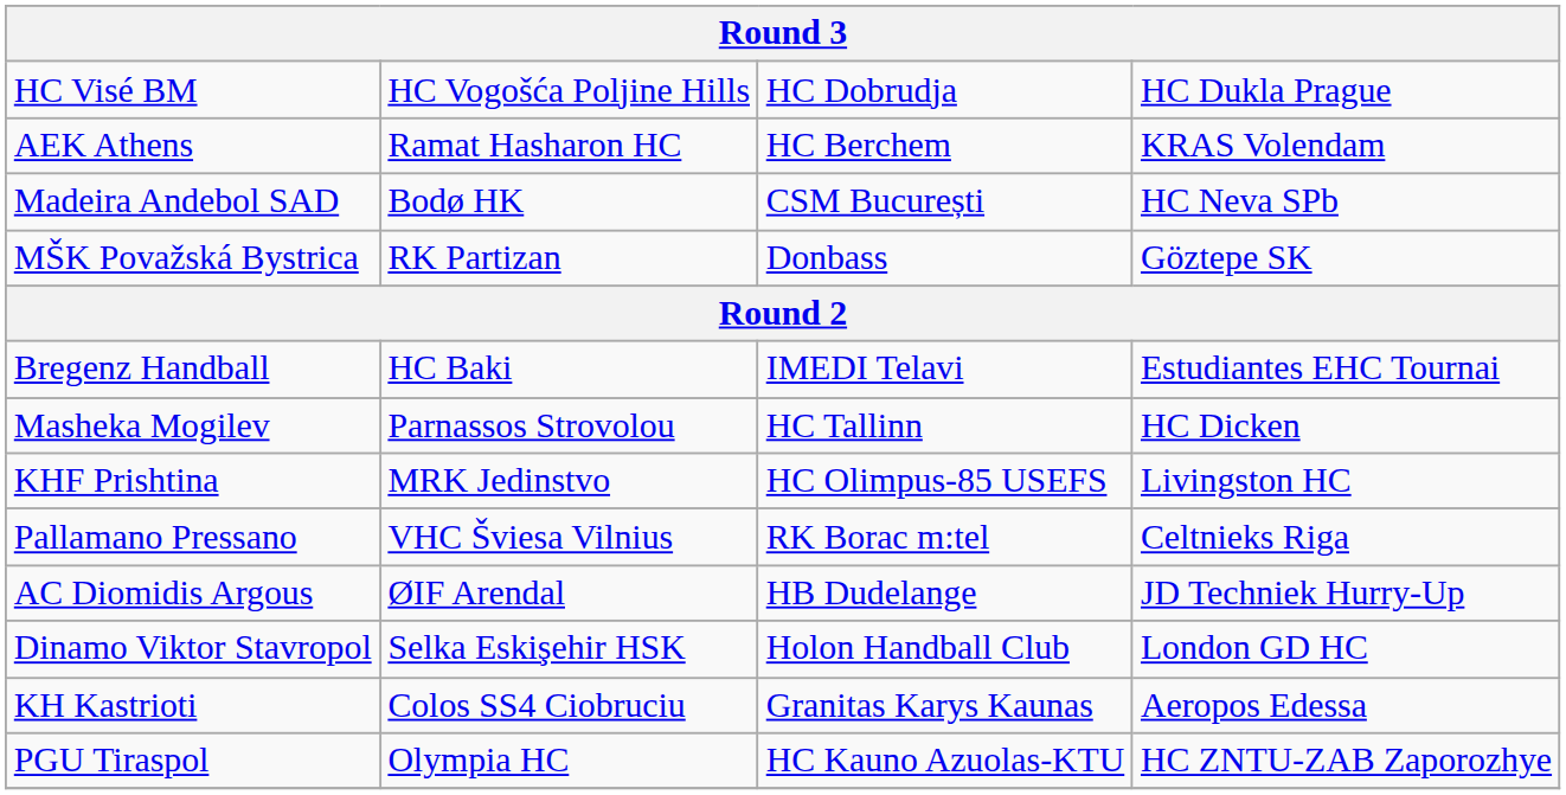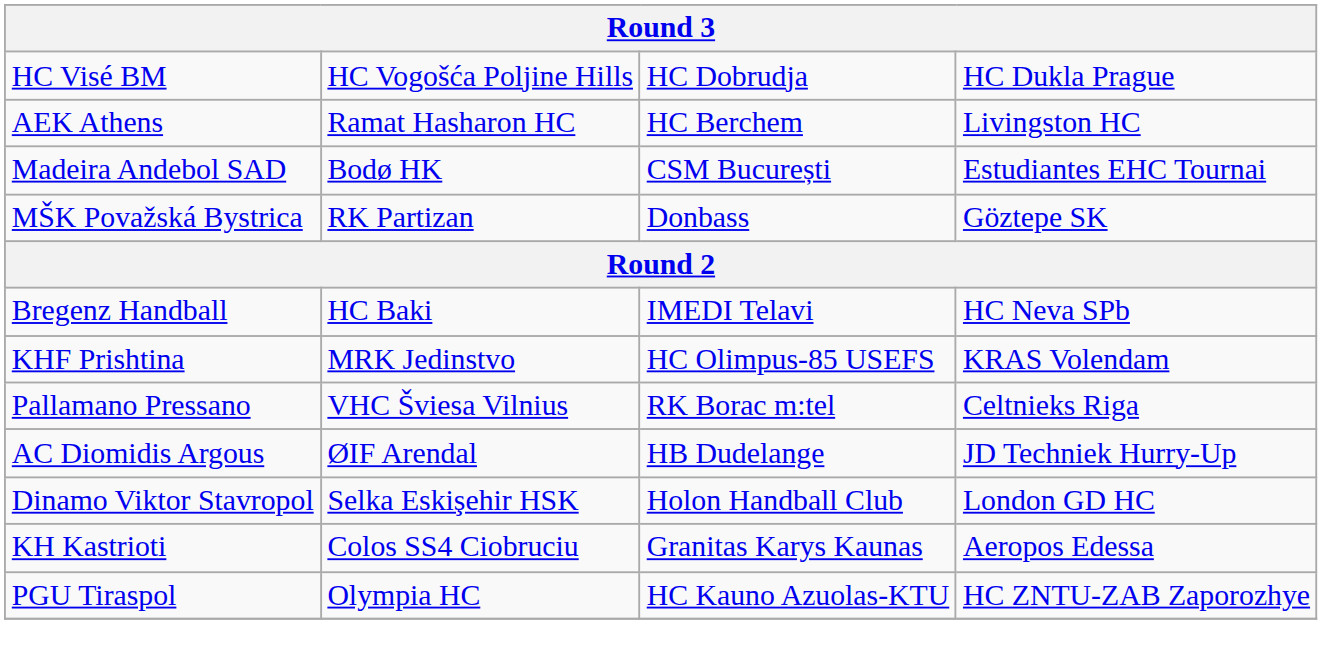AEK Athens | column 4: KRAS Volendam -> Livingston HC
Madeira Andebol SAD | column 4: HC Neva SPb -> Estudiantes EHC Tournai
Bregenz Handball | column 4: Estudiantes EHC Tournai -> HC Neva SPb
- row: Masheka Mogilev | Parnassos Strovolou | HC Tallinn | HC Dicken
KHF Prishtina | column 4: Livingston HC -> KRAS Volendam
